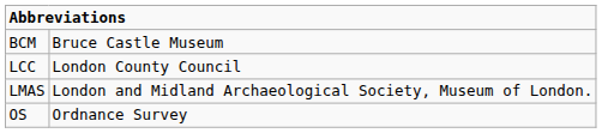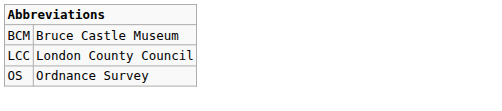- row: LMAS | London and Midland Archaeological Society, Museum of London.
